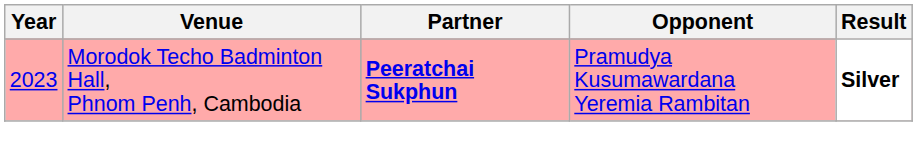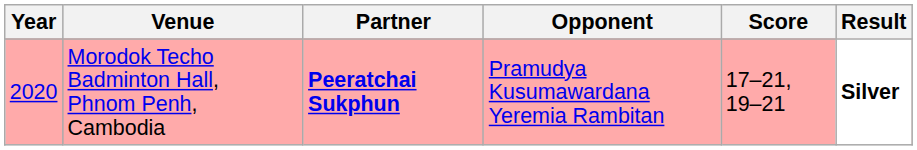+ column: Score | 17–21, 19–21
Morodok Techo Badminton Hall, Phnom Penh, Cambodia | Year: 2023 -> 2020
